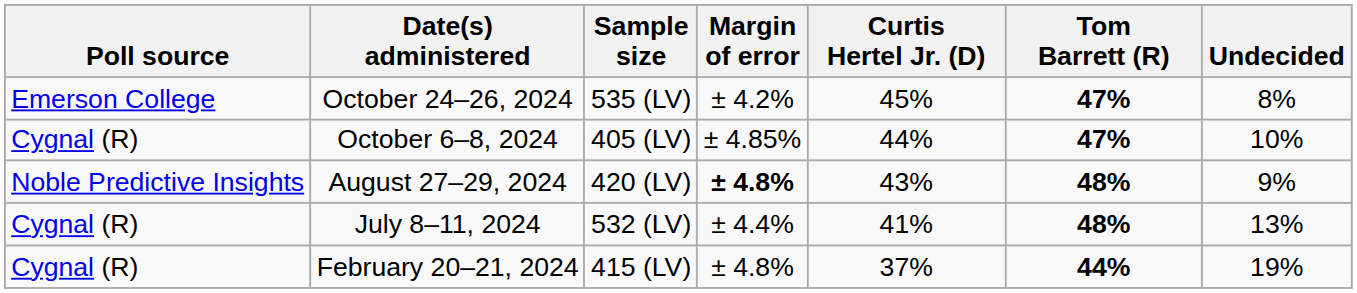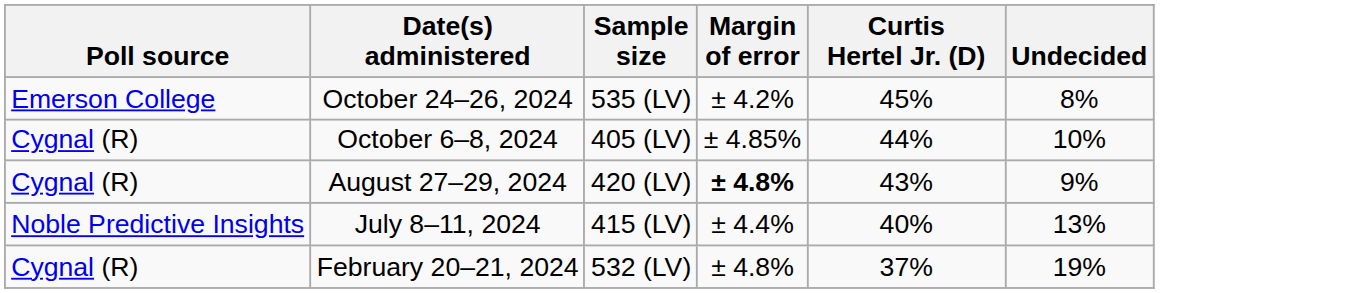- column: Tom Barrett (R) | 47% | 47% | 48% | 48% | 44%
August 27–29, 2024 | Poll source: Noble Predictive Insights -> Cygnal (R)
July 8–11, 2024 | Poll source: Cygnal (R) -> Noble Predictive Insights
July 8–11, 2024 | Sample size: 532 (LV) -> 415 (LV)
July 8–11, 2024 | Curtis Hertel Jr. (D): 41% -> 40%
February 20–21, 2024 | Sample size: 415 (LV) -> 532 (LV)
